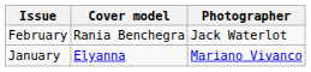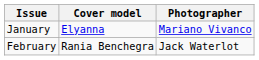rows swapped: January <-> February
